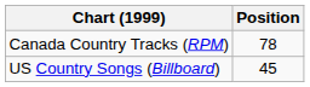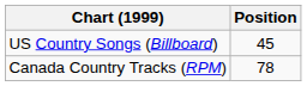rows swapped: Canada Country Tracks (RPM) <-> US Country Songs (Billboard)
